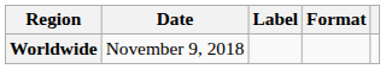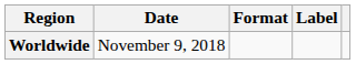columns swapped: Format <-> Label
